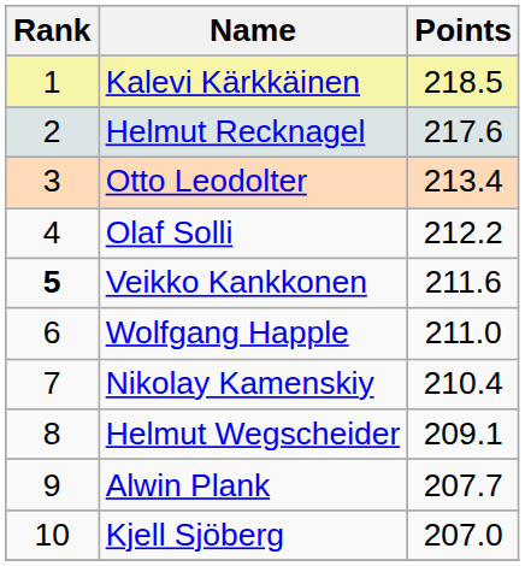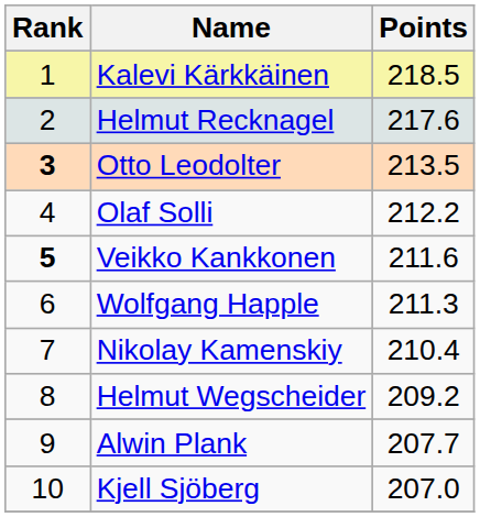Otto Leodolter | Rank: normal -> bold
Otto Leodolter | Points: 213.4 -> 213.5
Wolfgang Happle | Points: 211.0 -> 211.3
Helmut Wegscheider | Points: 209.1 -> 209.2
